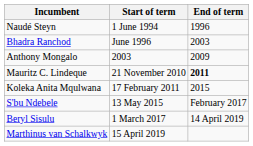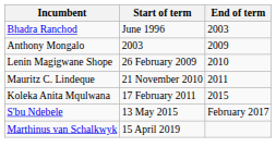- row: Naudé Steyn | 1 June 1994 | 1996
+ row: Lenin Magigwane Shope | 26 February 2009 | 2010
Mauritz C. Lindeque | End of term: bold -> normal
- row: Beryl Sisulu | 1 March 2017 | 14 April 2019
